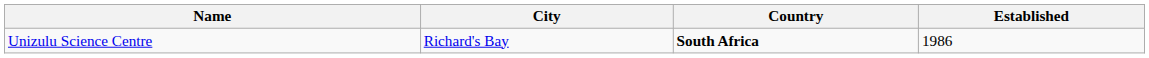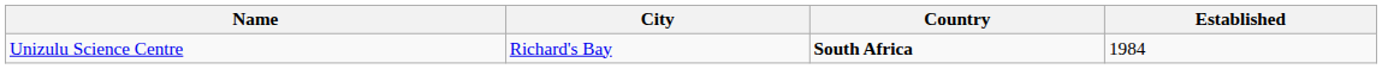Unizulu Science Centre | Established: 1986 -> 1984
